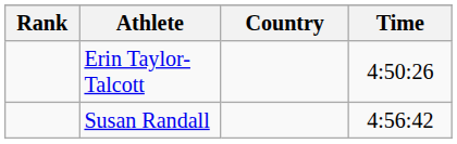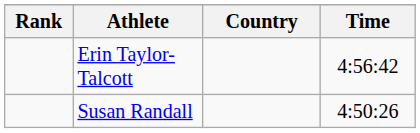Erin Taylor-Talcott | Time: 4:50:26 -> 4:56:42
Susan Randall | Time: 4:56:42 -> 4:50:26
